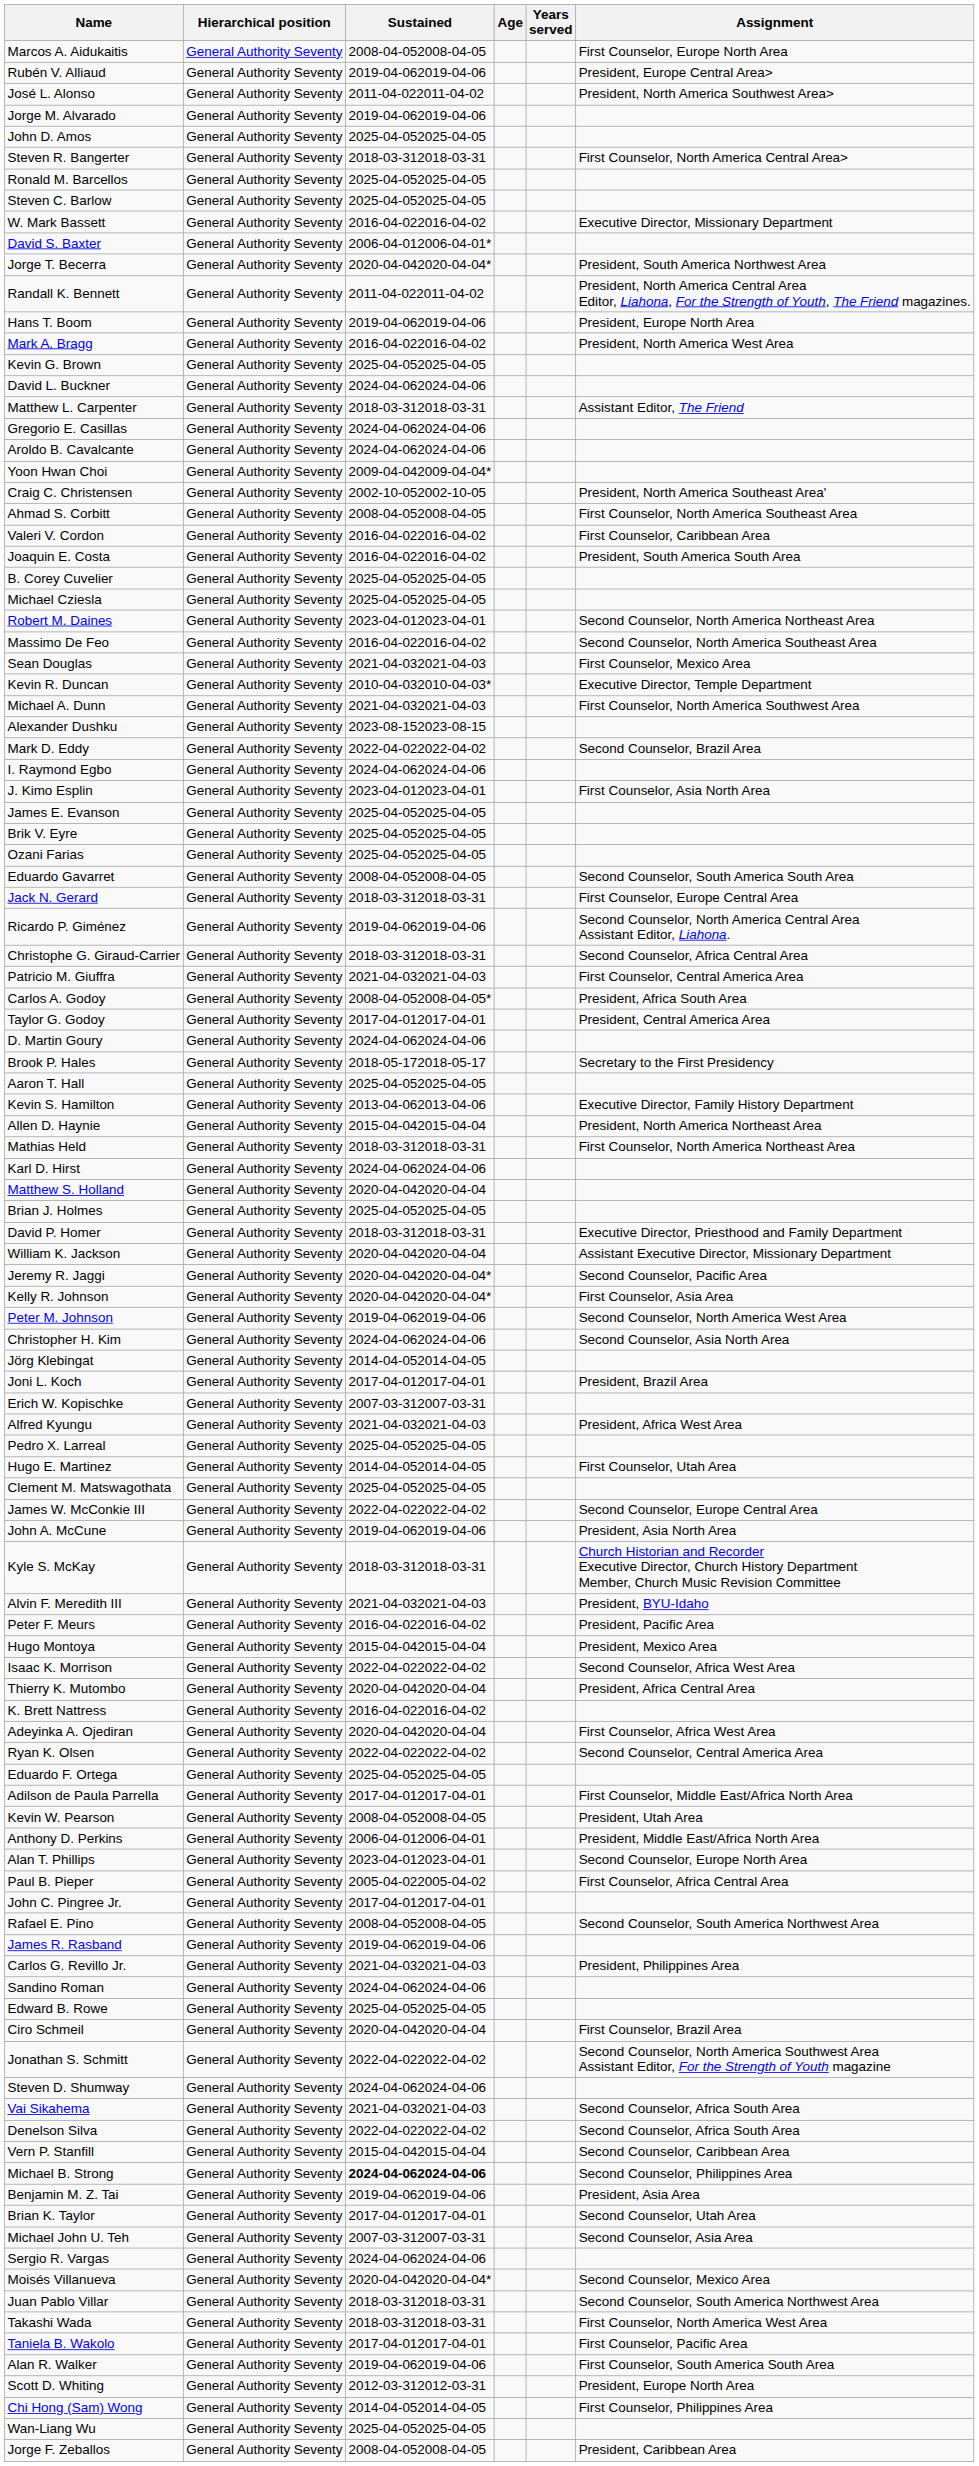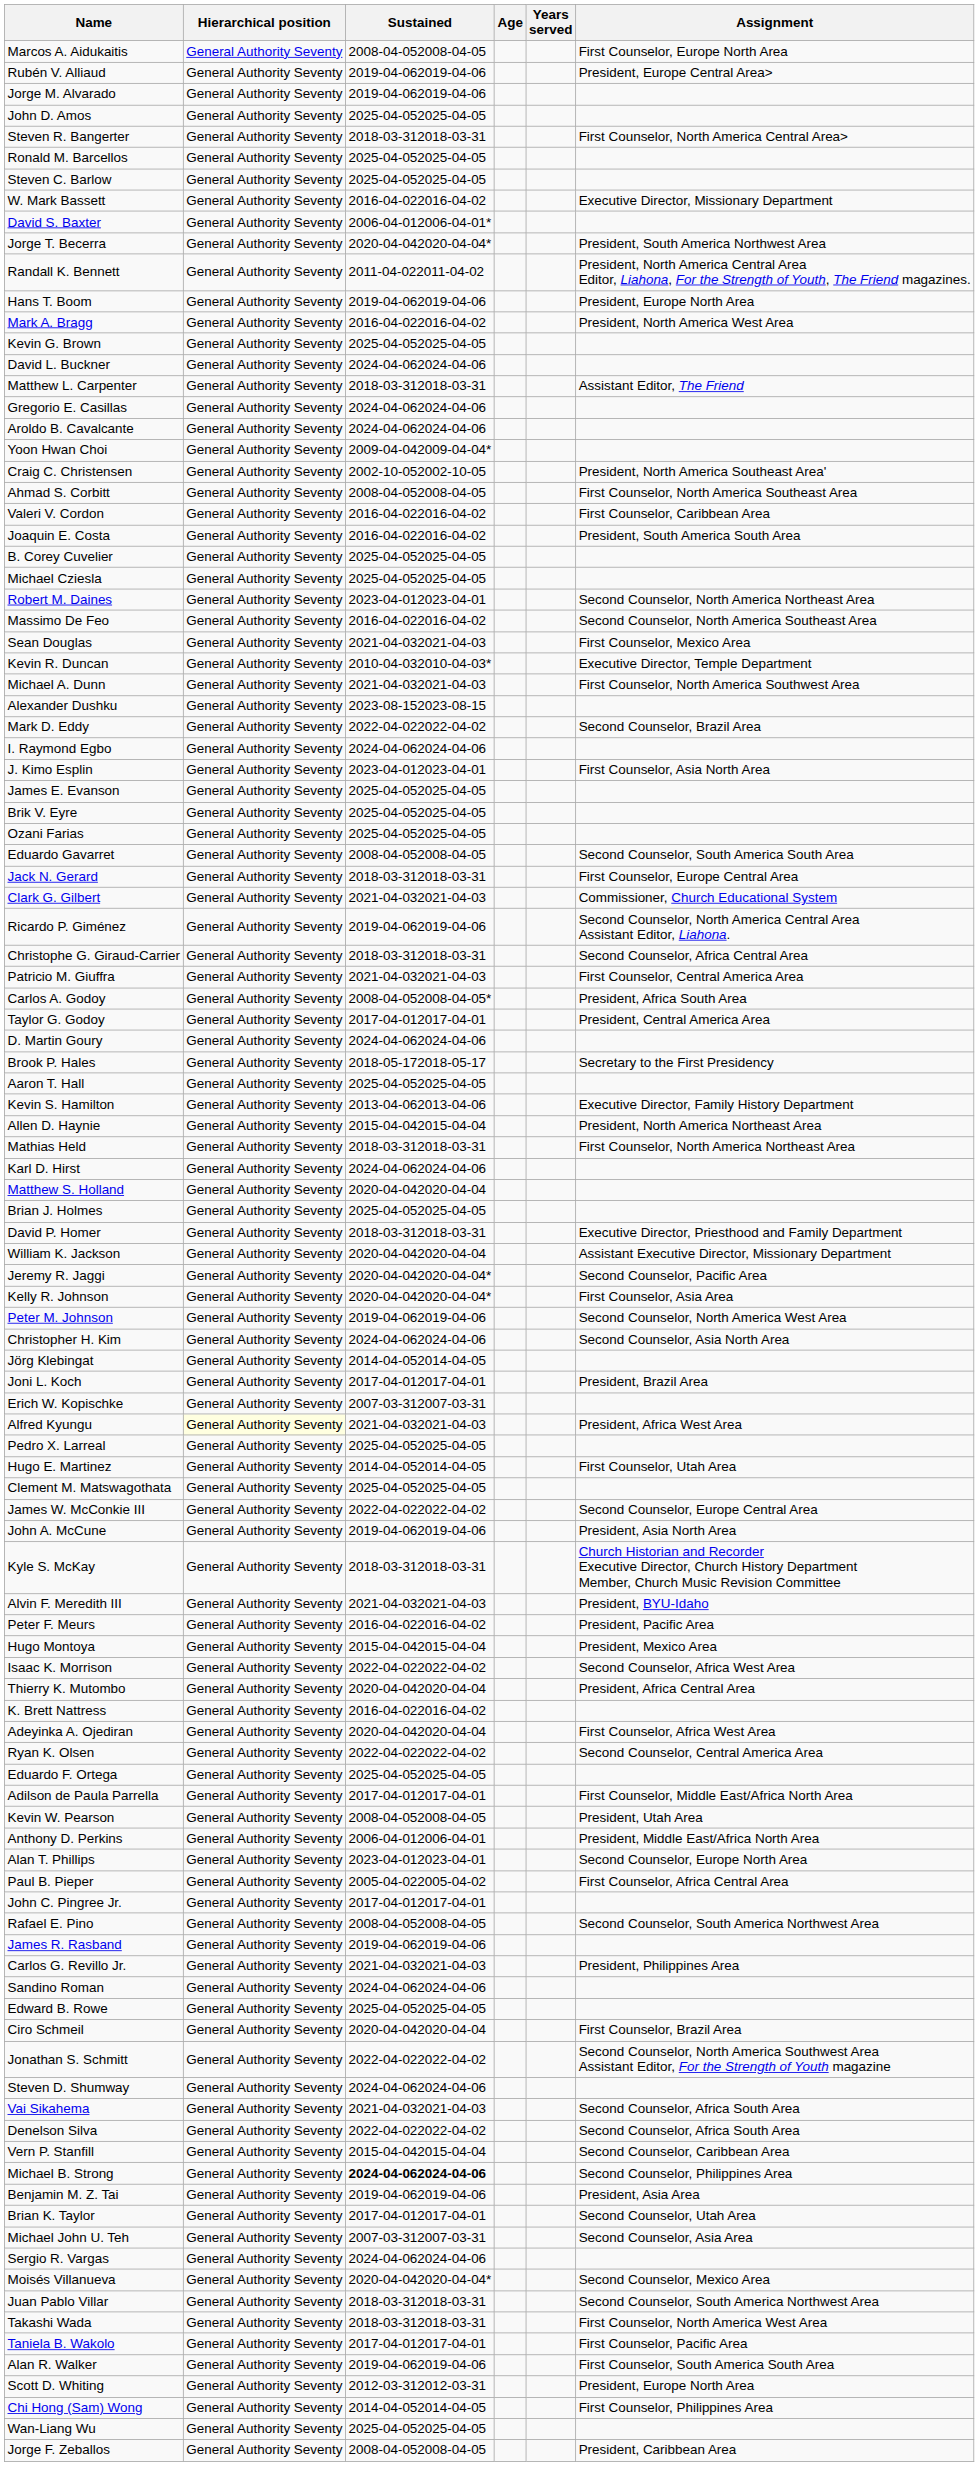- row: José L. Alonso | General Authority Seventy | 2011-04-022011-04-02 | President, North America Southwest Area>
+ row: Clark G. Gilbert | General Authority Seventy | 2021-04-032021-04-03 | Commissioner, Church Educational System
Alfred Kyungu | Hierarchical position: no background -> lightyellow background
